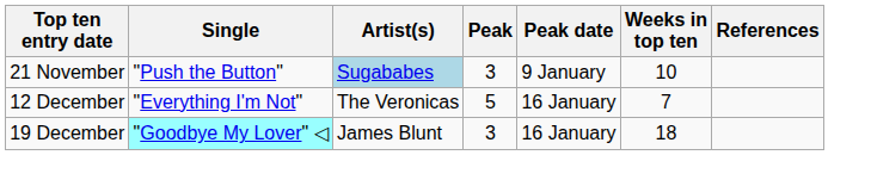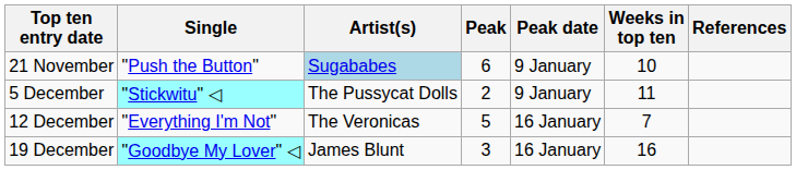21 November | Peak: 3 -> 6
+ row: 5 December | "Stickwitu" ◁ | The Pussycat Dolls | 2 | 9 January | 11
19 December | Weeks in top ten: 18 -> 16
